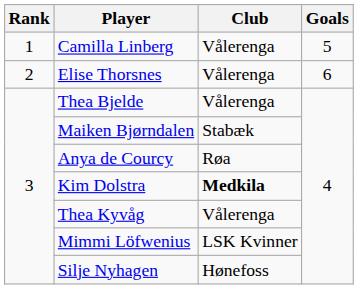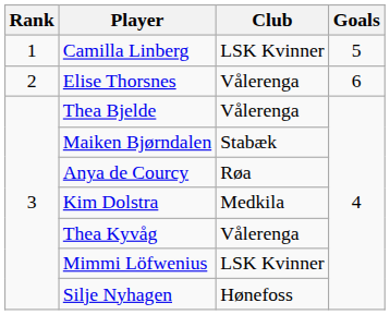Camilla Linberg | Club: Vålerenga -> LSK Kvinner
Kim Dolstra | Club: bold -> normal
